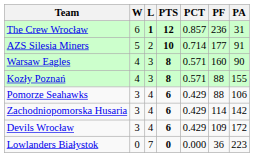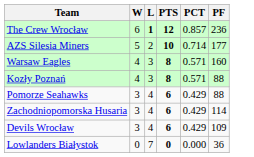- column: PA | 31 | 91 | 90 | 155 | 106 | 142 | 172 | 223
